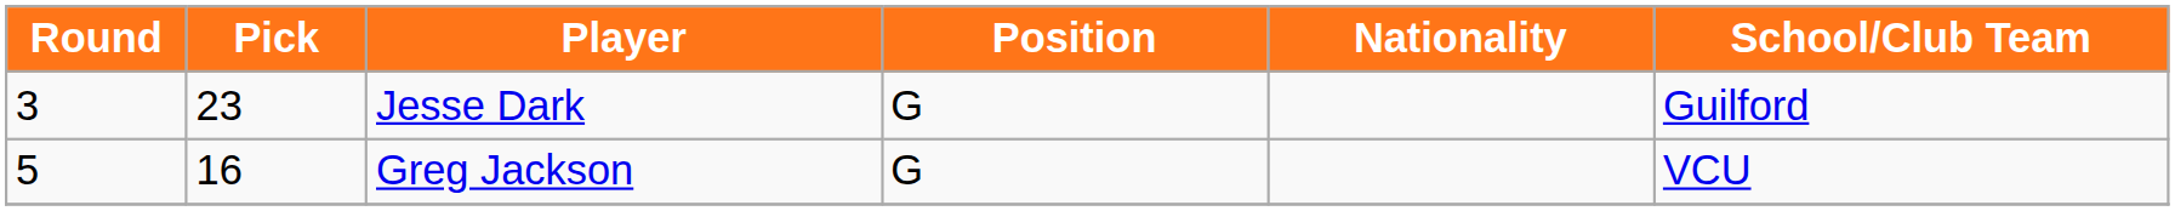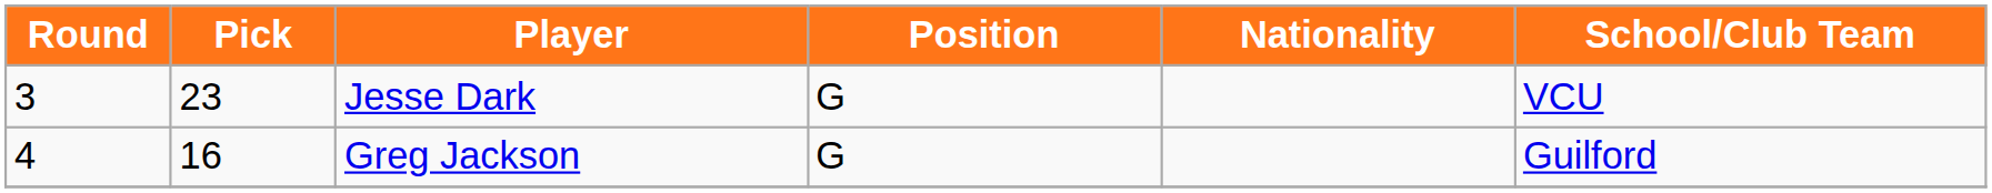Jesse Dark | School/Club Team: Guilford -> VCU
Greg Jackson | Round: 5 -> 4
Greg Jackson | School/Club Team: VCU -> Guilford
